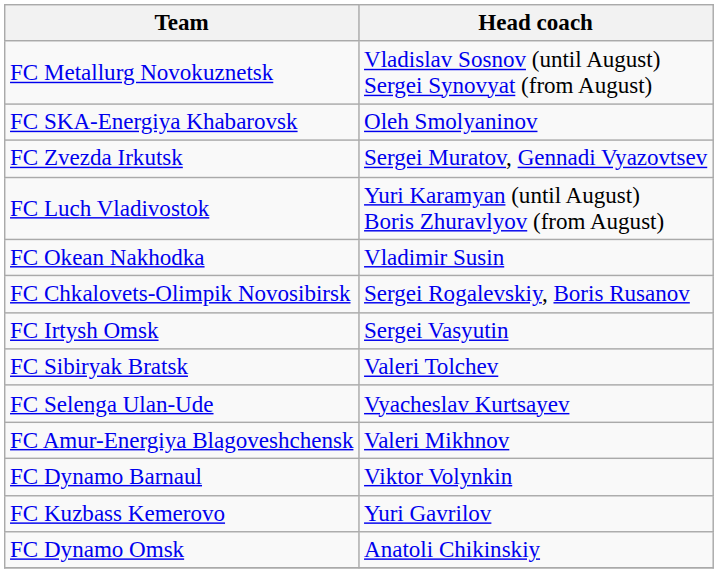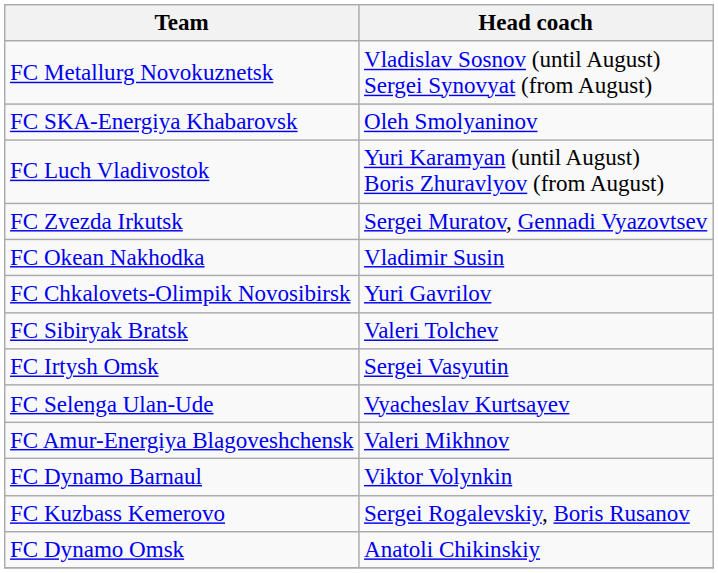rows swapped: FC Zvezda Irkutsk <-> FC Luch Vladivostok
FC Chkalovets-Olimpik Novosibirsk | Head coach: Sergei Rogalevskiy, Boris Rusanov -> Yuri Gavrilov
rows swapped: FC Irtysh Omsk <-> FC Sibiryak Bratsk
FC Kuzbass Kemerovo | Head coach: Yuri Gavrilov -> Sergei Rogalevskiy, Boris Rusanov
